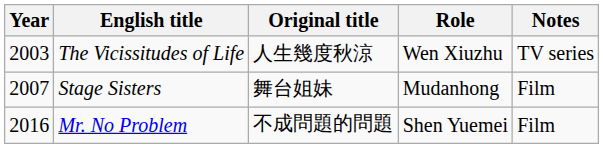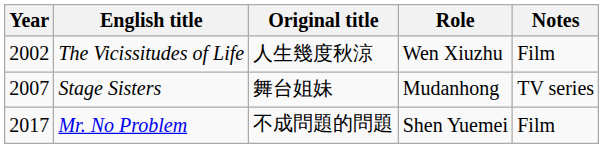The Vicissitudes of Life | Year: 2003 -> 2002
The Vicissitudes of Life | Notes: TV series -> Film
Stage Sisters | Notes: Film -> TV series
Mr. No Problem | Year: 2016 -> 2017
